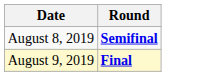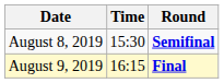+ column: Time | 15:30 | 16:15
